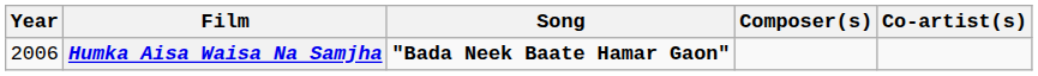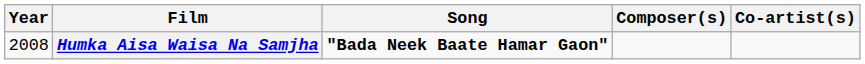Humka Aisa Waisa Na Samjha | Year: 2006 -> 2008
